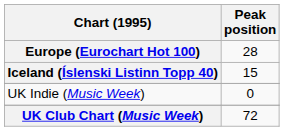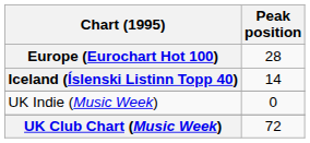Iceland (Íslenski Listinn Topp 40) | Peak position: 15 -> 14
